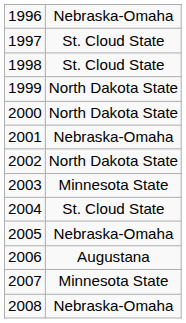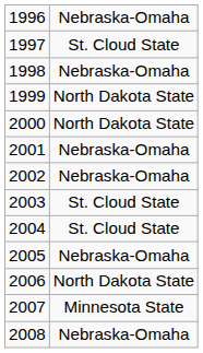1998 | column 2: St. Cloud State -> Nebraska-Omaha
2002 | column 2: North Dakota State -> Nebraska-Omaha
2003 | column 2: Minnesota State -> St. Cloud State
2006 | column 2: Augustana -> North Dakota State
